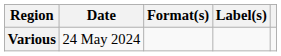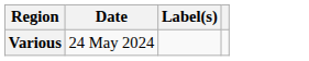- column: Format(s)
